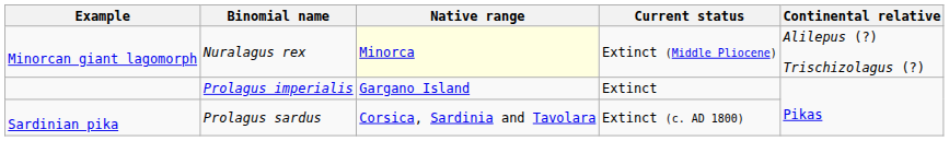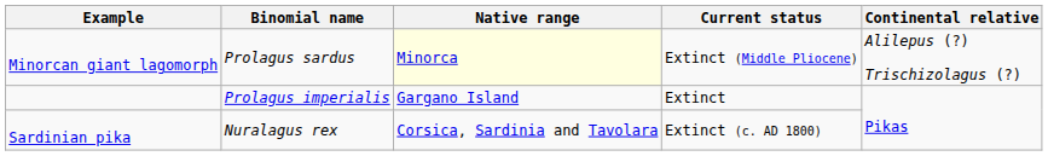Minorcan giant lagomorph | Binomial name: Nuralagus rex -> Prolagus sardus
Sardinian pika | Binomial name: Prolagus sardus -> Nuralagus rex
